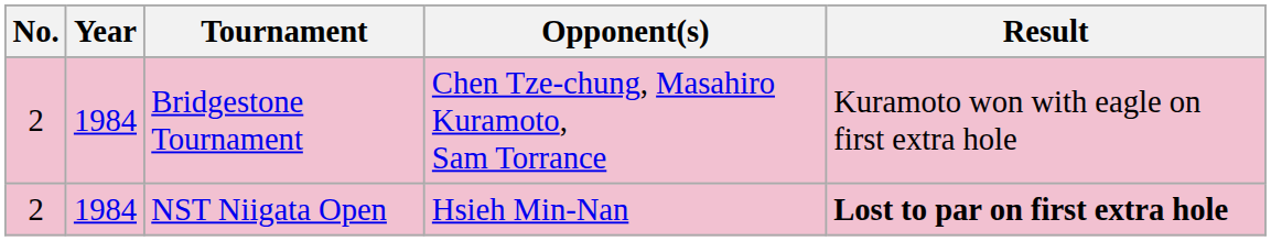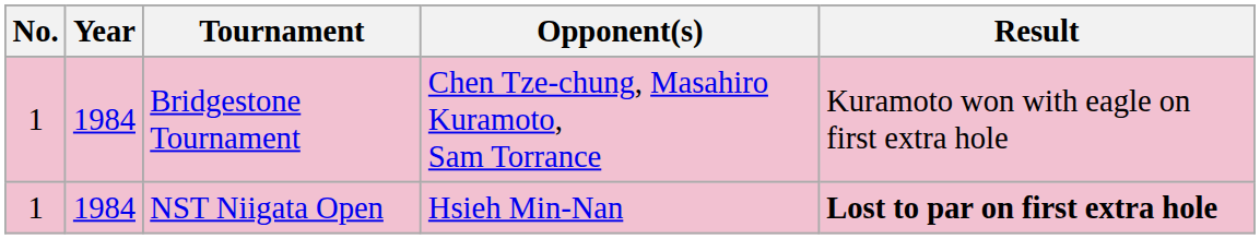Bridgestone Tournament | No.: 2 -> 1
NST Niigata Open | No.: 2 -> 1
